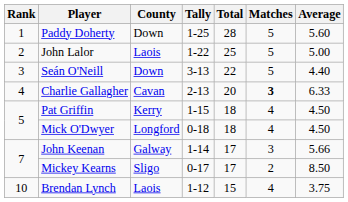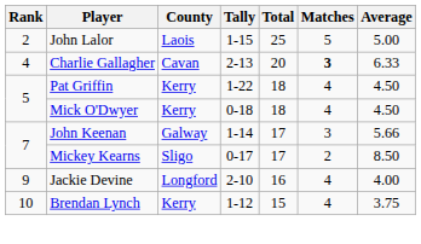- row: 1 | Paddy Doherty | Down | 1-25 | 28 | 5 | 5.60
John Lalor | Tally: 1-22 -> 1-15
- row: 3 | Seán O'Neill | Down | 3-13 | 22 | 5 | 4.40
Pat Griffin | Tally: 1-15 -> 1-22
Mick O'Dwyer | County: Longford -> Kerry
+ row: 9 | Jackie Devine | Longford | 2-10 | 16 | 4 | 4.00
Brendan Lynch | County: Laois -> Kerry
